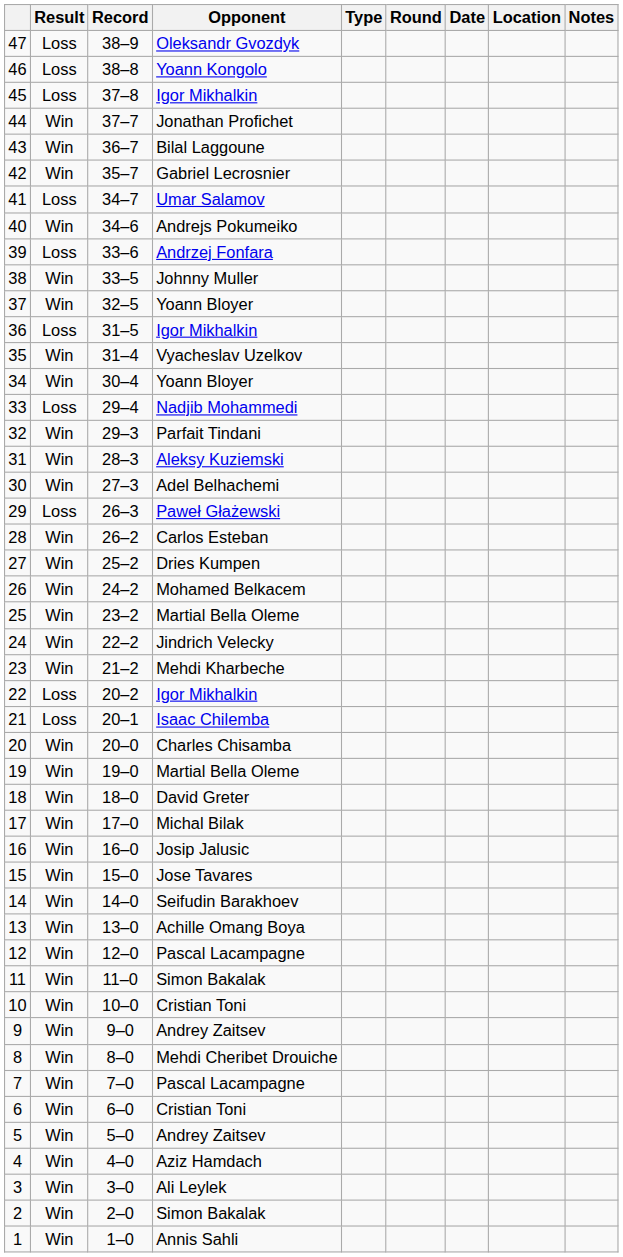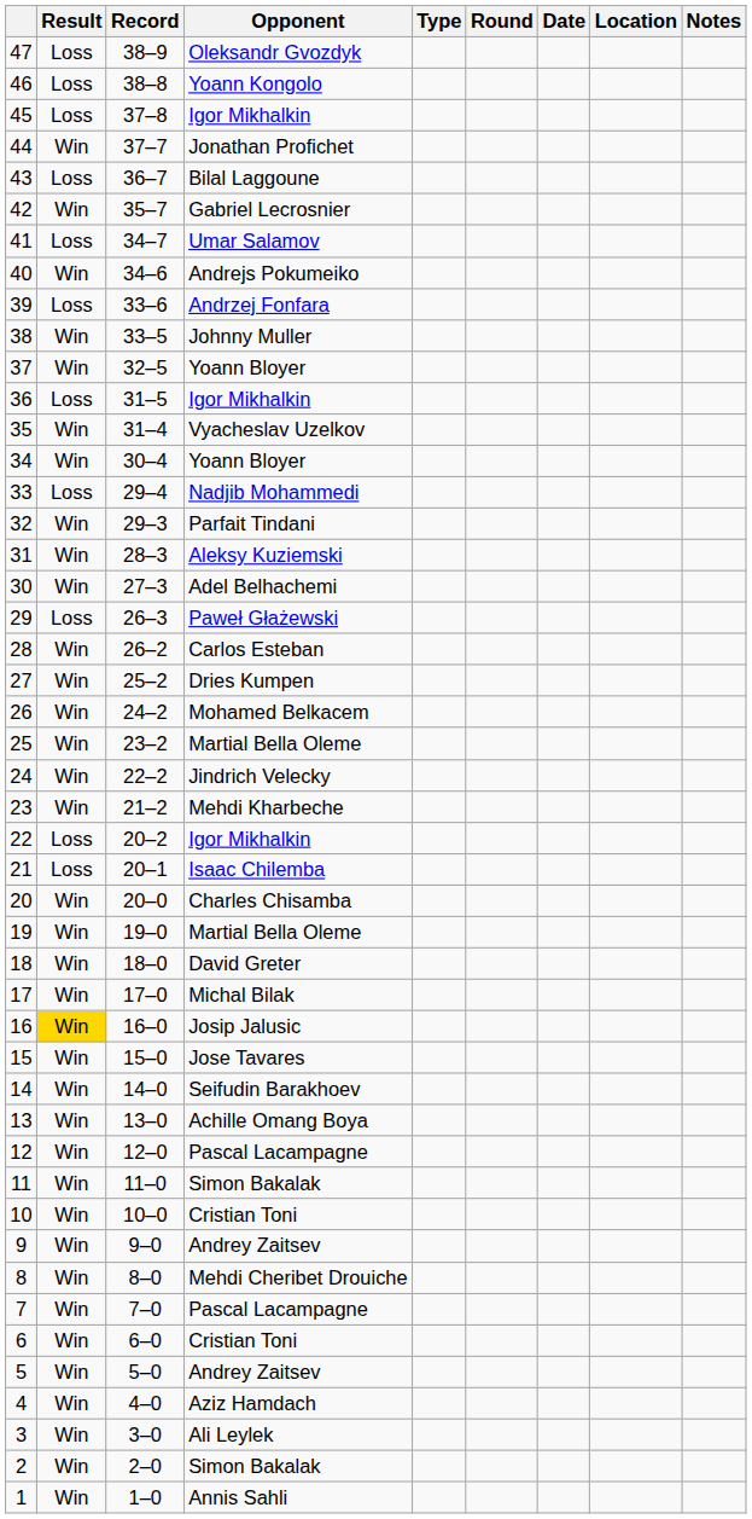43 | Result: Win -> Loss
16 | Result: no background -> gold background
